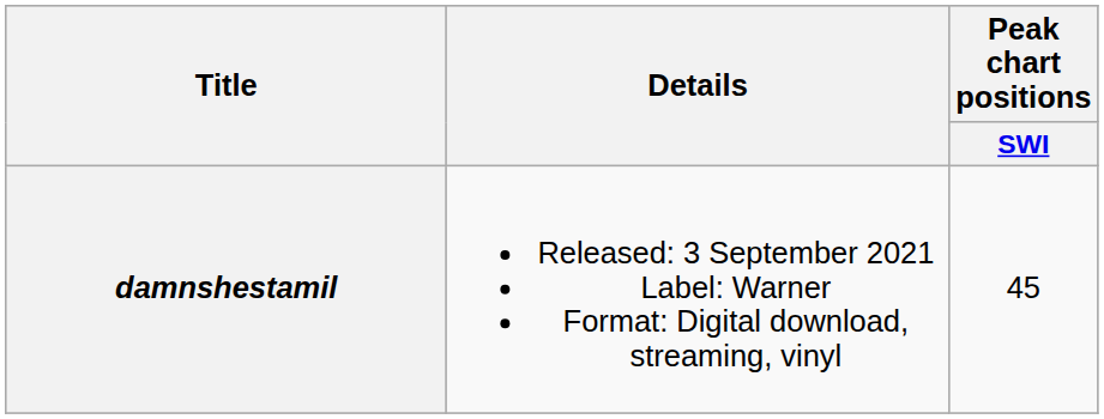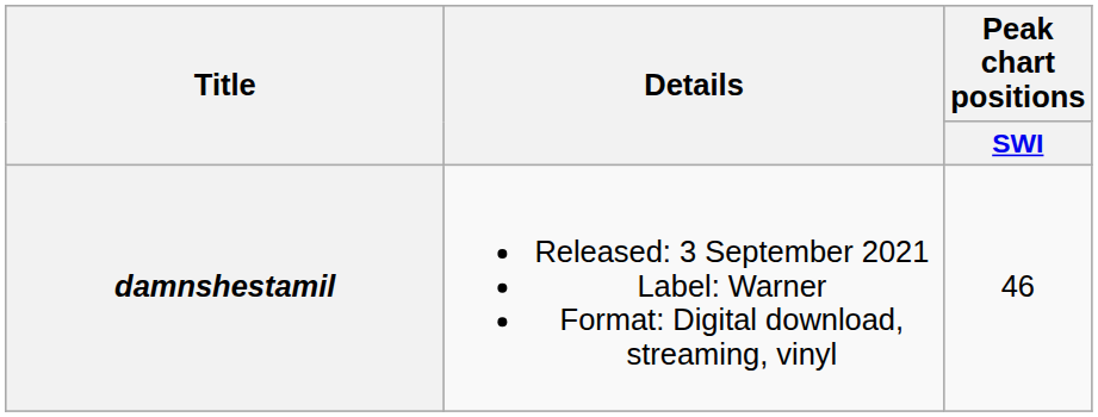damnshestamil | Peak chart positions / SWI: 45 -> 46
